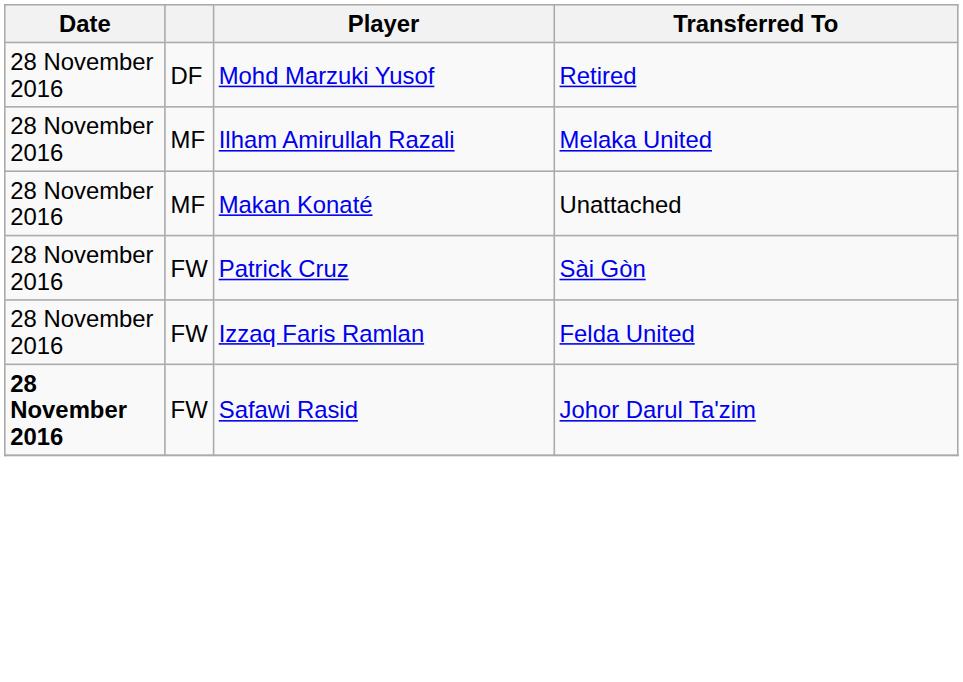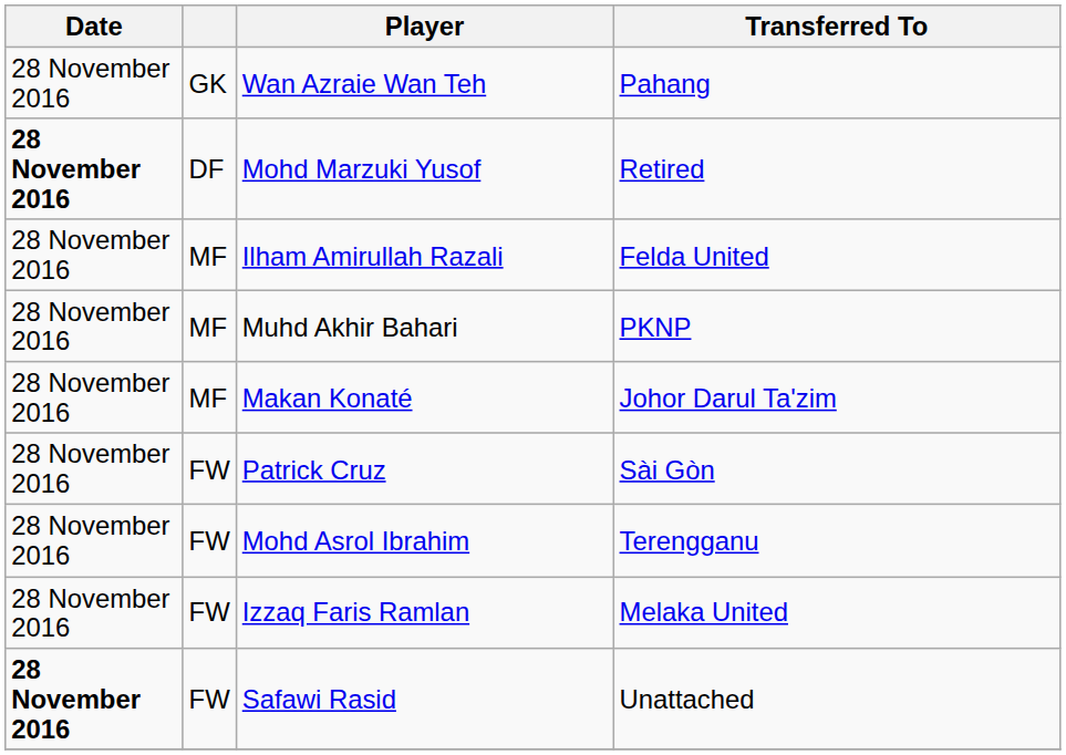+ row: 28 November 2016 | GK | Wan Azraie Wan Teh | Pahang
Mohd Marzuki Yusof | Date: normal -> bold
Ilham Amirullah Razali | Transferred To: Melaka United -> Felda United
+ row: 28 November 2016 | MF | Muhd Akhir Bahari | PKNP
Makan Konaté | Transferred To: Unattached -> Johor Darul Ta'zim
+ row: 28 November 2016 | FW | Mohd Asrol Ibrahim | Terengganu
Izzaq Faris Ramlan | Transferred To: Felda United -> Melaka United
Safawi Rasid | Transferred To: Johor Darul Ta'zim -> Unattached
